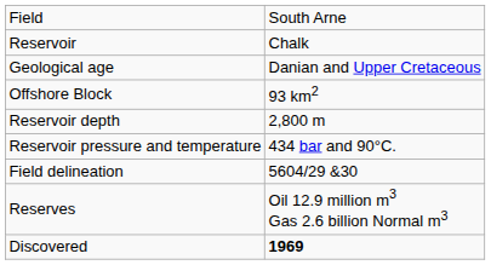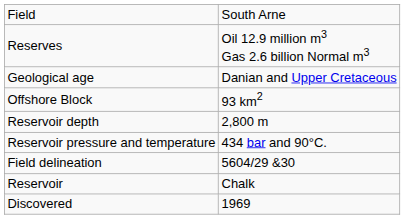rows swapped: Reservoir <-> Reserves
Discovered | column 2: bold -> normal
